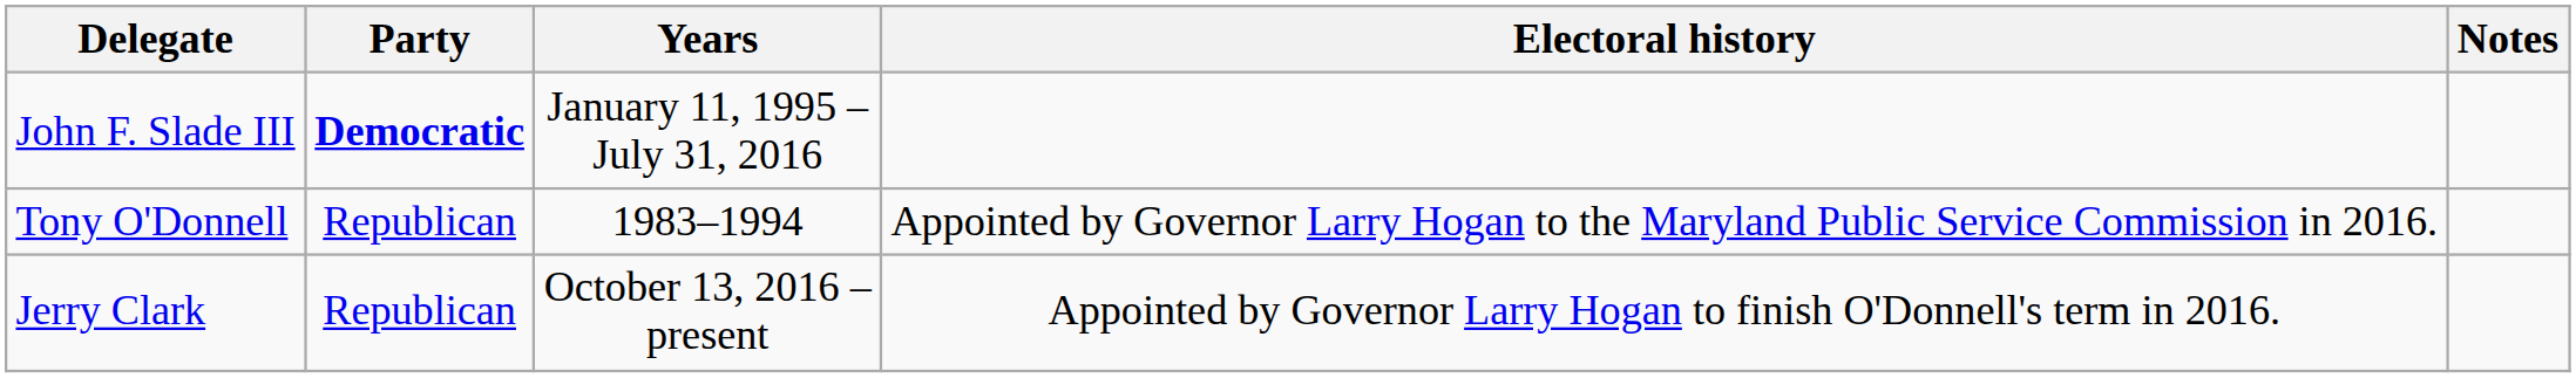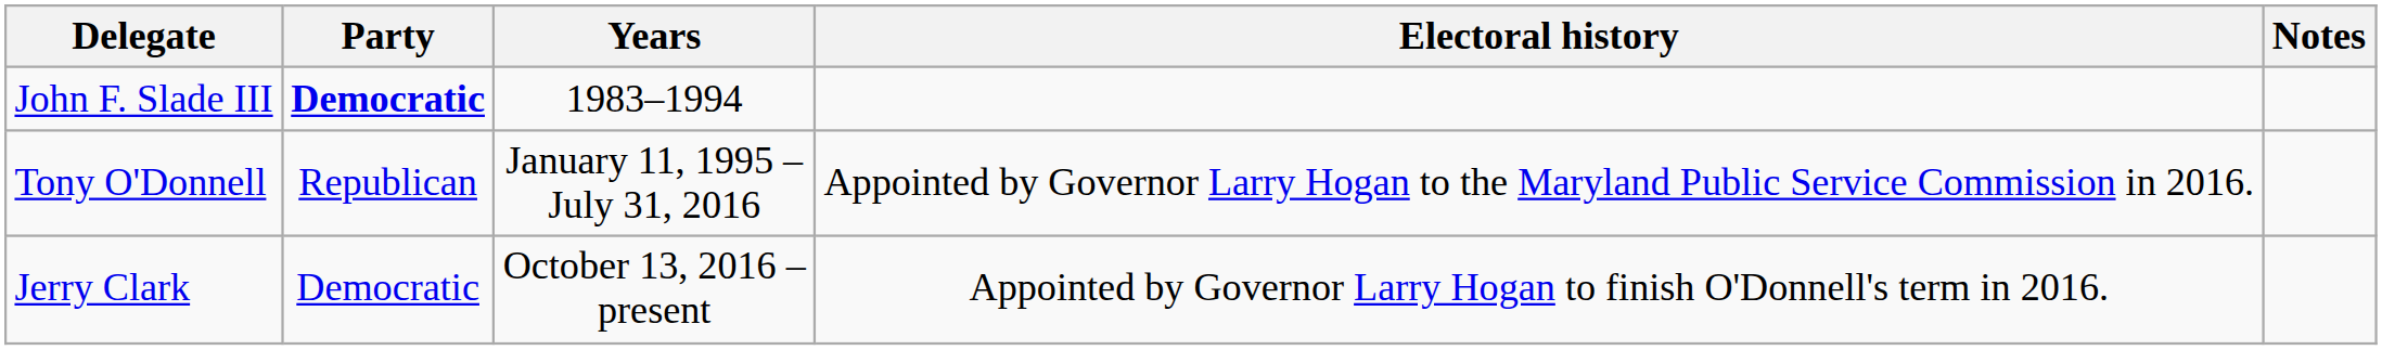John F. Slade III | Years: January 11, 1995 – July 31, 2016 -> 1983–1994
Tony O'Donnell | Years: 1983–1994 -> January 11, 1995 – July 31, 2016
Jerry Clark | Party: Republican -> Democratic
